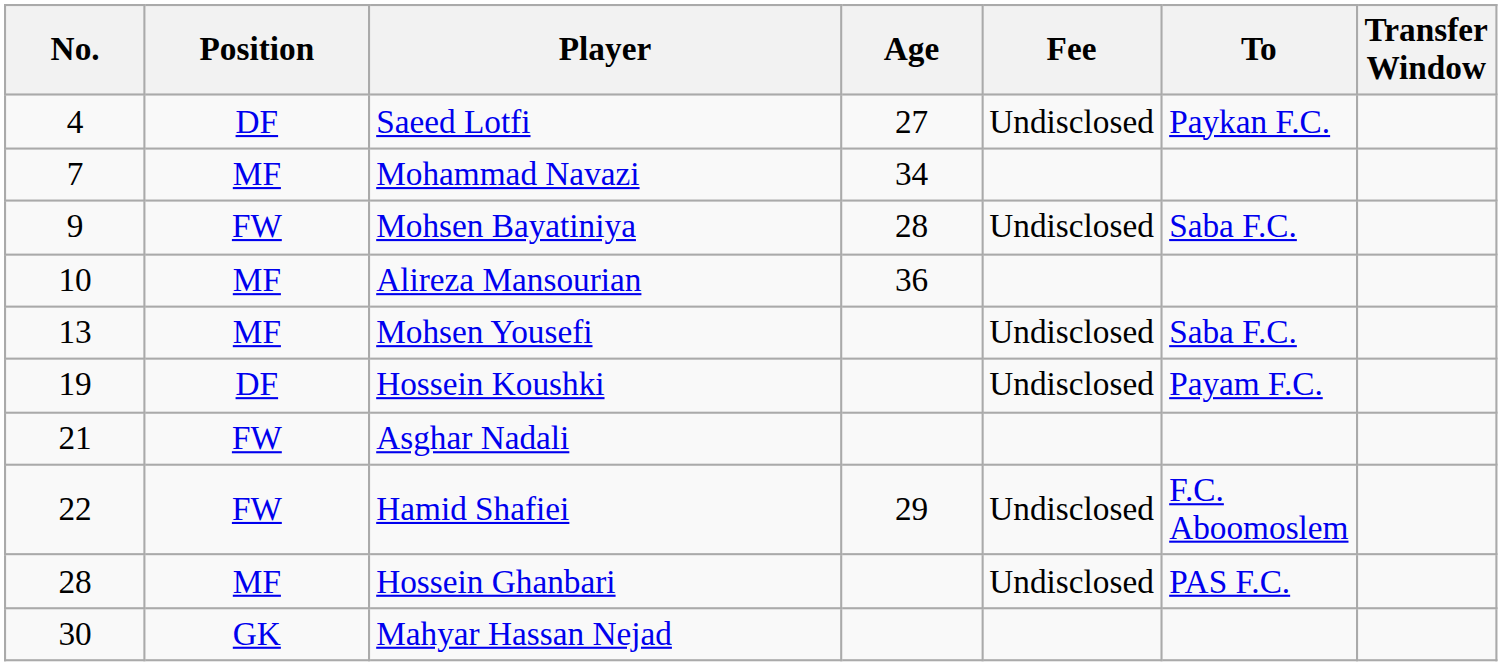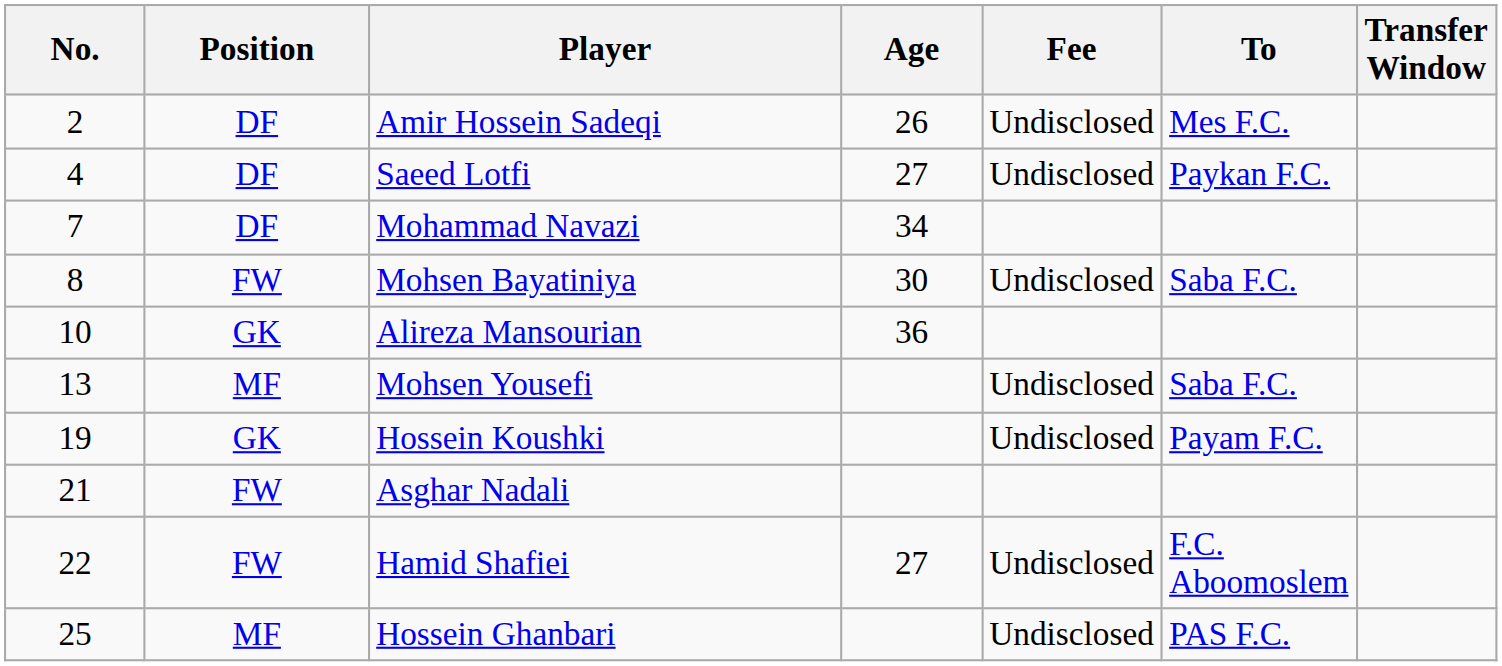+ row: 2 | DF | Amir Hossein Sadeqi | 26 | Undisclosed | Mes F.C.
Mohammad Navazi | Position: MF -> DF
Mohsen Bayatiniya | No.: 9 -> 8
Mohsen Bayatiniya | Age: 28 -> 30
Alireza Mansourian | Position: MF -> GK
Hossein Koushki | Position: DF -> GK
Hamid Shafiei | Age: 29 -> 27
Hossein Ghanbari | No.: 28 -> 25
- row: 30 | GK | Mahyar Hassan Nejad
